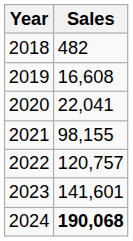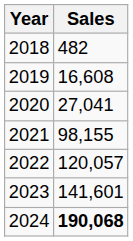2020 | Sales: 22,041 -> 27,041
2022 | Sales: 120,757 -> 120,057
